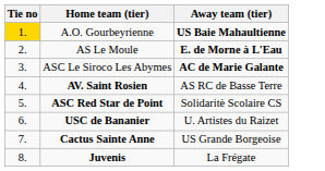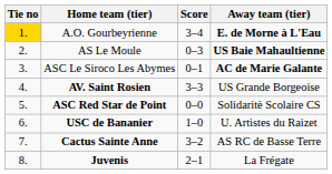+ column: Score | 3–4 | 0–3 | 0–1 | 3–3 | 0–0 | 1–0 | 3–2 | 2–1
A.O. Gourbeyrienne | Away team (tier): US Baie Mahaultienne -> E. de Morne à L'Eau
AS Le Moule | Away team (tier): E. de Morne à L'Eau -> US Baie Mahaultienne
AV. Saint Rosien | Away team (tier): AS RC de Basse Terre -> US Grande Borgeoise
Cactus Sainte Anne | Away team (tier): US Grande Borgeoise -> AS RC de Basse Terre
